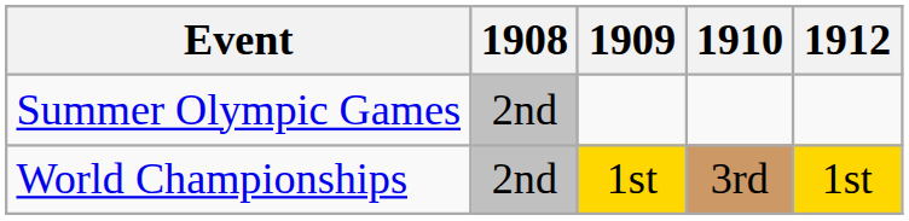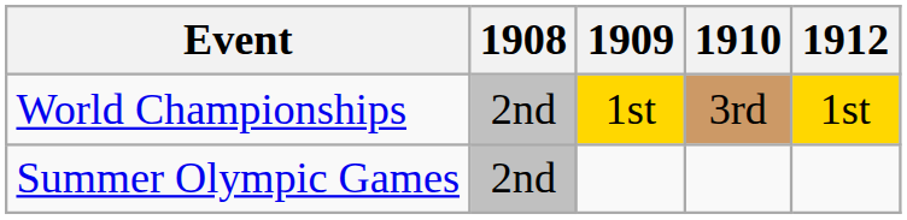rows swapped: Summer Olympic Games <-> World Championships
